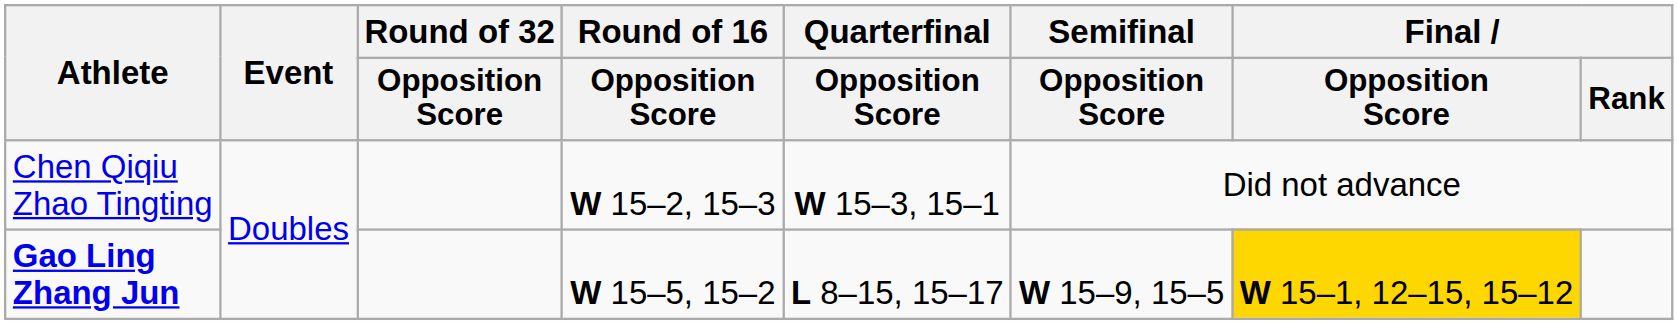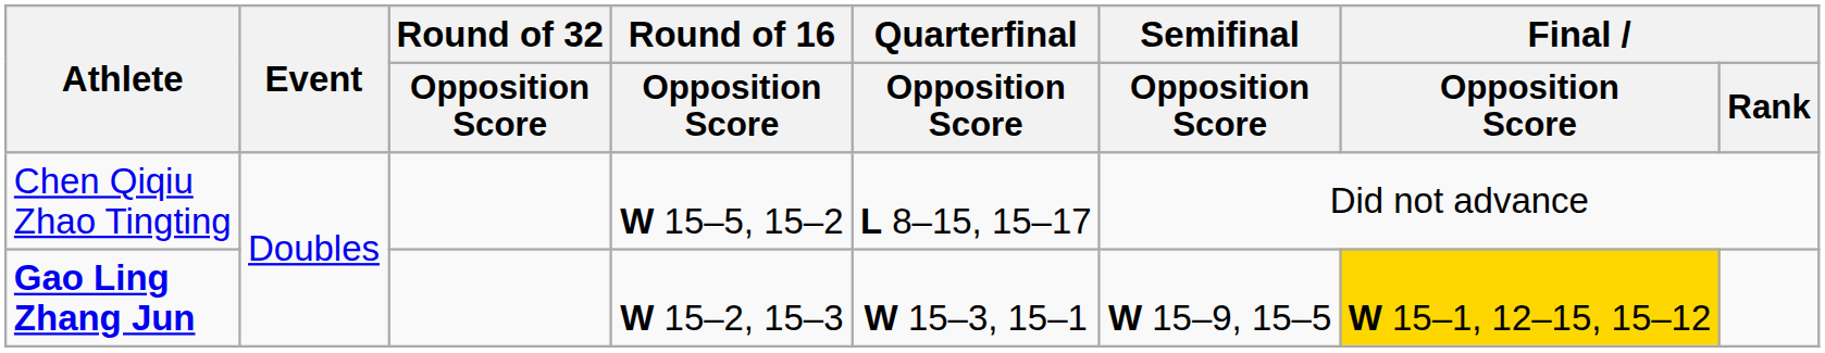Chen Qiqiu Zhao Tingting | Round of 16 / Opposition Score: W 15–2, 15–3 -> W 15–5, 15–2
Chen Qiqiu Zhao Tingting | Quarterfinal / Opposition Score: W 15–3, 15–1 -> L 8–15, 15–17
Gao Ling Zhang Jun | Round of 16 / Opposition Score: W 15–5, 15–2 -> W 15–2, 15–3
Gao Ling Zhang Jun | Quarterfinal / Opposition Score: L 8–15, 15–17 -> W 15–3, 15–1
